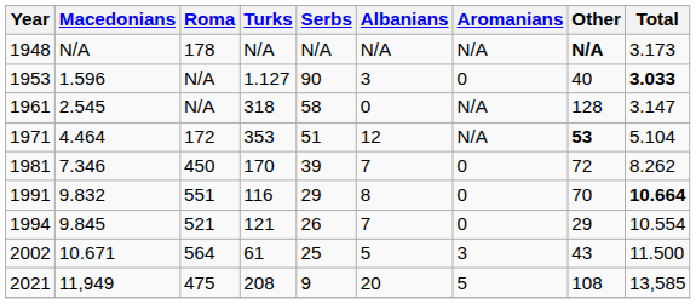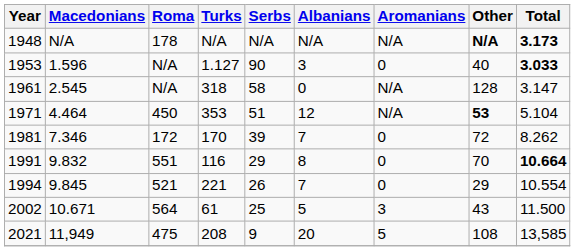1948 | Total: normal -> bold
1971 | Roma: 172 -> 450
1981 | Roma: 450 -> 172
1994 | Turks: 121 -> 221
